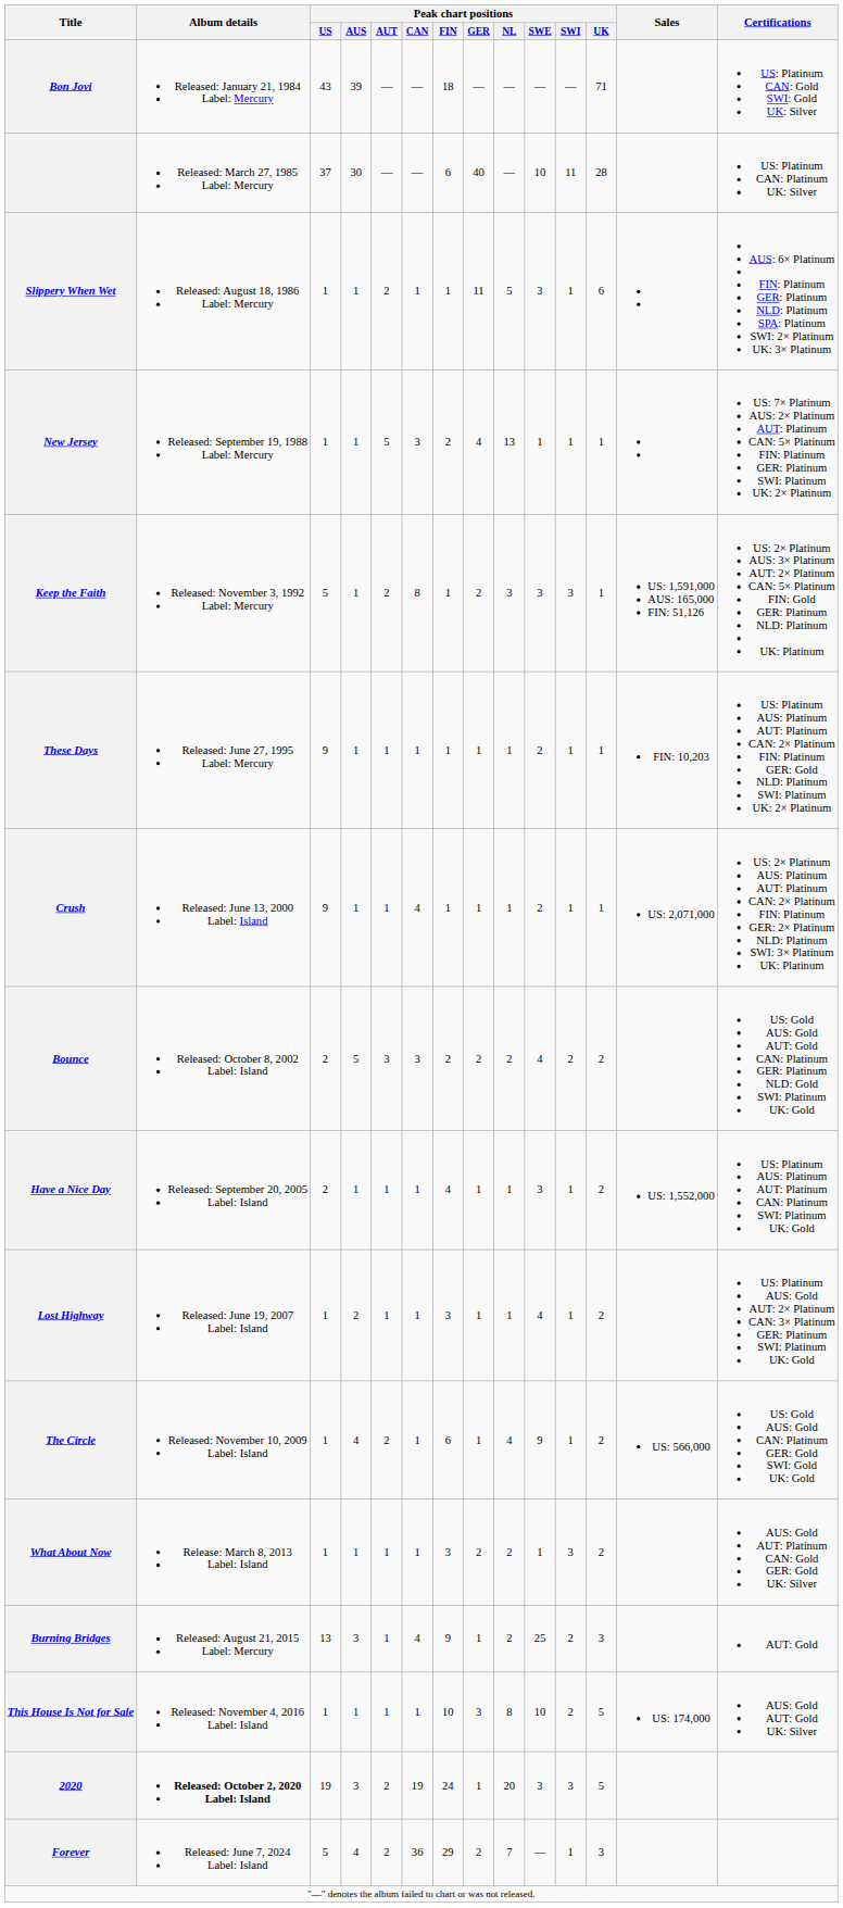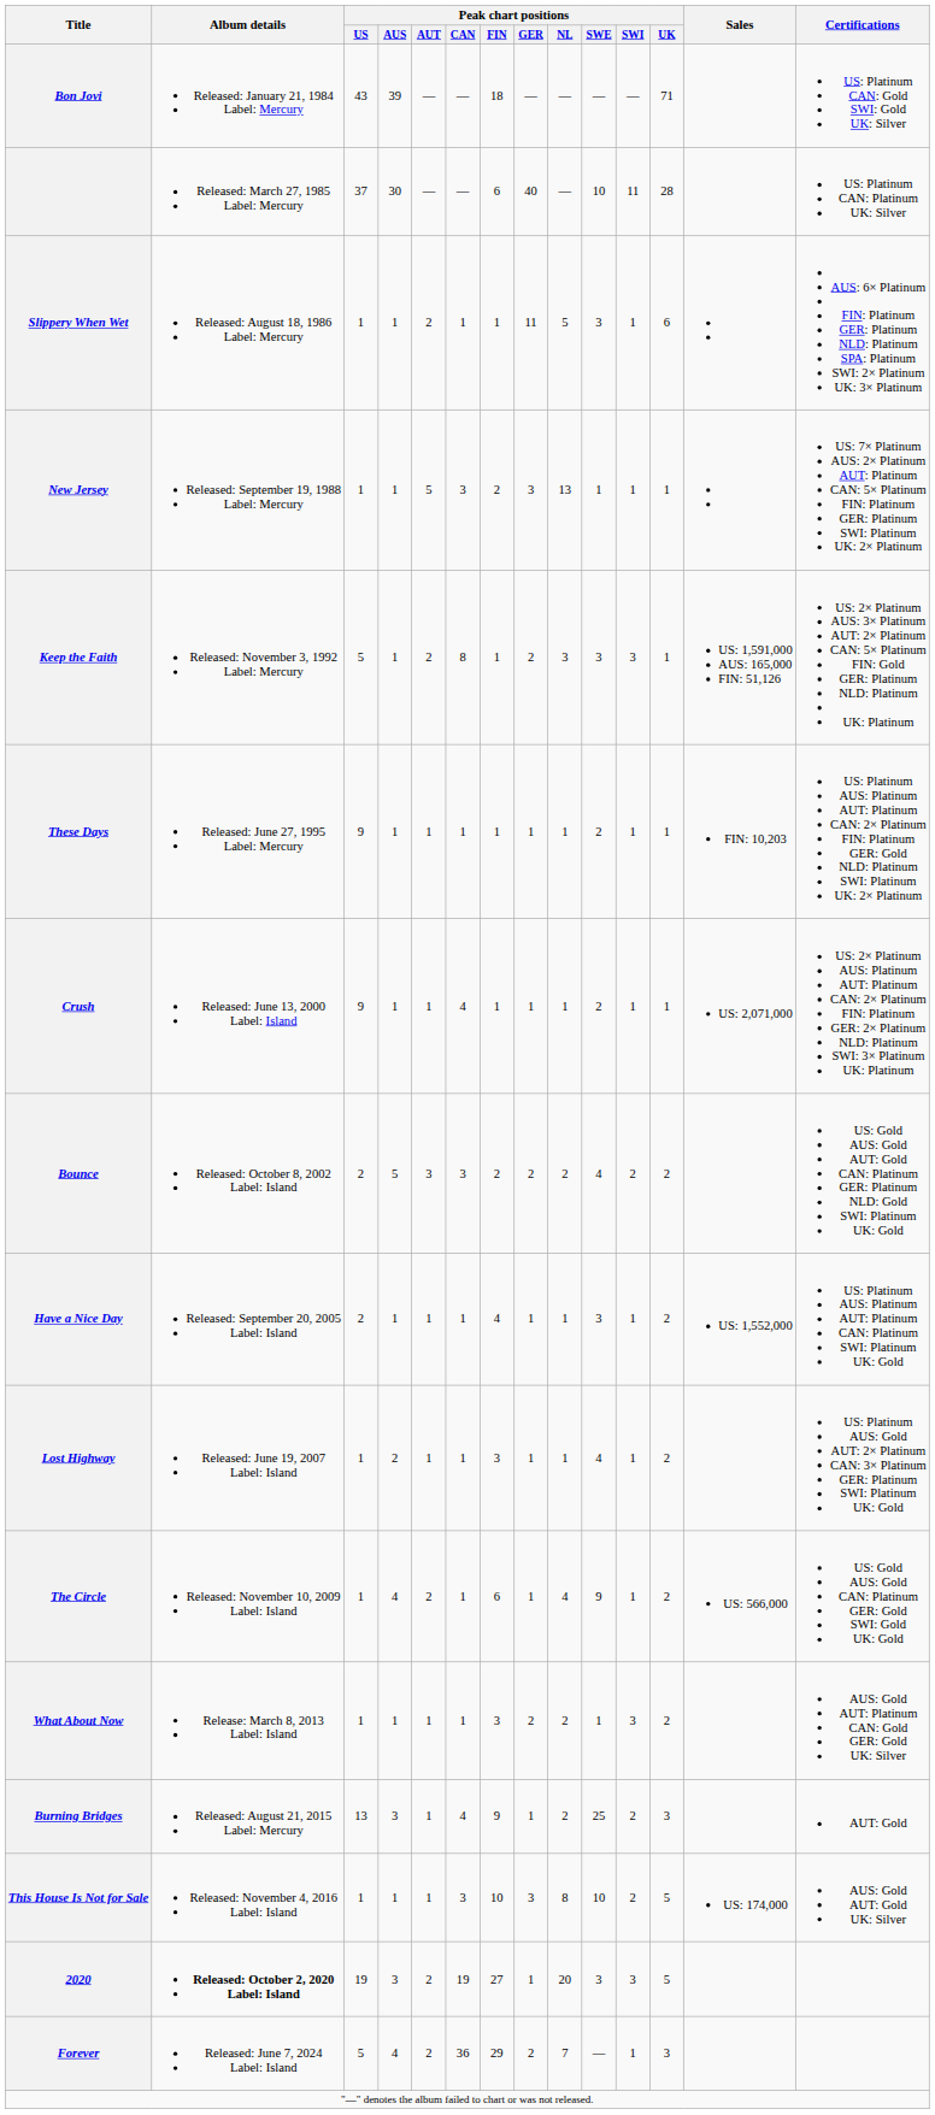New Jersey | Peak chart positions / GER: 4 -> 3
This House Is Not for Sale | Peak chart positions / CAN: 1 -> 3
2020 | Peak chart positions / FIN: 24 -> 27
